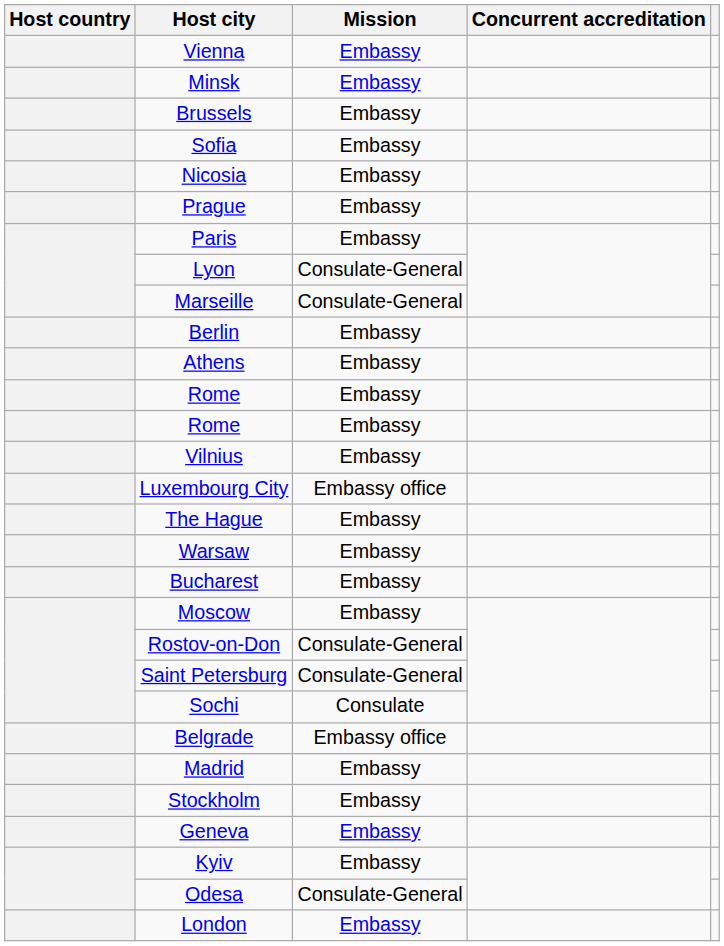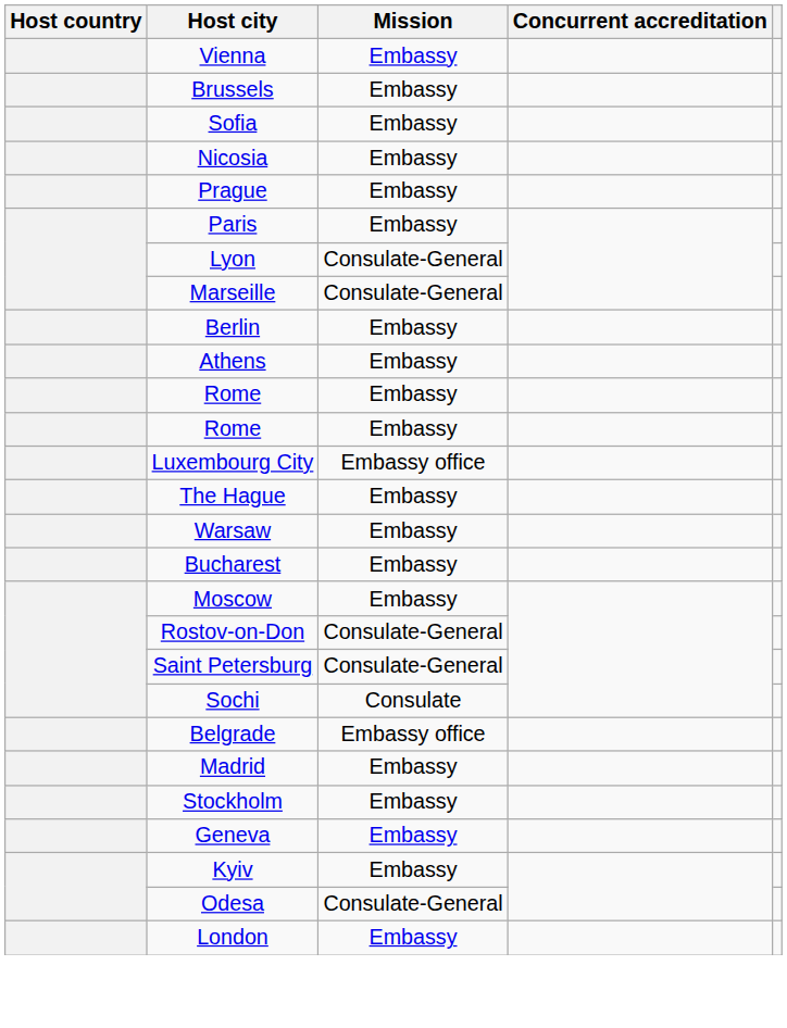- row: Minsk | Embassy
- row: Vilnius | Embassy
